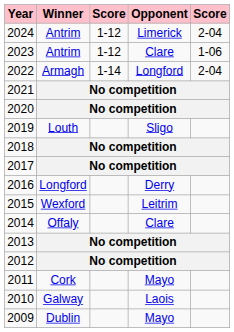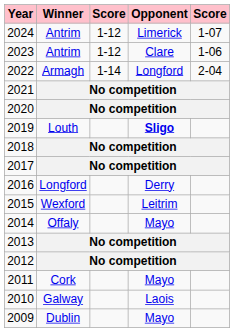2024 | column 5: 2-04 -> 1-07
2019 | Opponent: normal -> bold
2014 | Opponent: Clare -> Mayo
